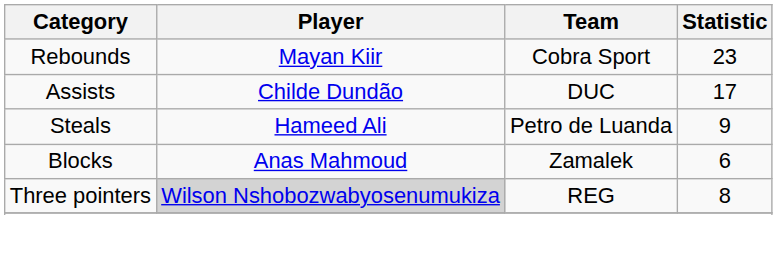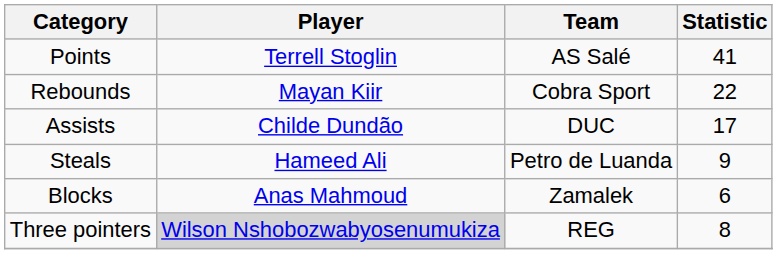+ row: Points | Terrell Stoglin | AS Salé | 41
Rebounds | Statistic: 23 -> 22
